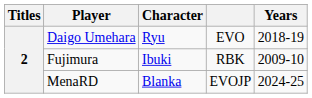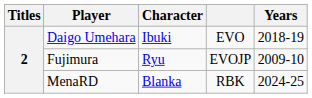Daigo Umehara | Character: Ryu -> Ibuki
Fujimura | Character: Ibuki -> Ryu
Fujimura | column 4: RBK -> EVOJP
MenaRD | column 4: EVOJP -> RBK
